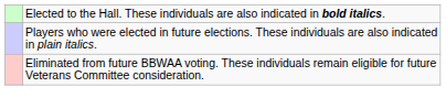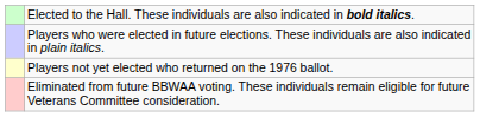+ row: Players not yet elected who returned on the 1976 ballot.
